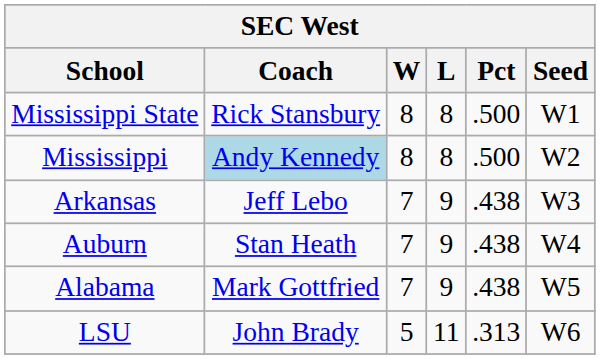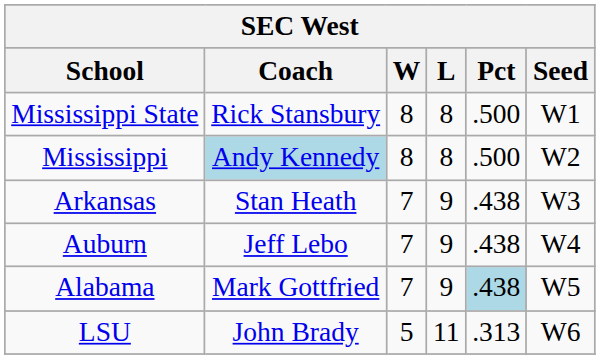Arkansas | Coach: Jeff Lebo -> Stan Heath
Auburn | Coach: Stan Heath -> Jeff Lebo
Alabama | Pct: no background -> lightblue background
